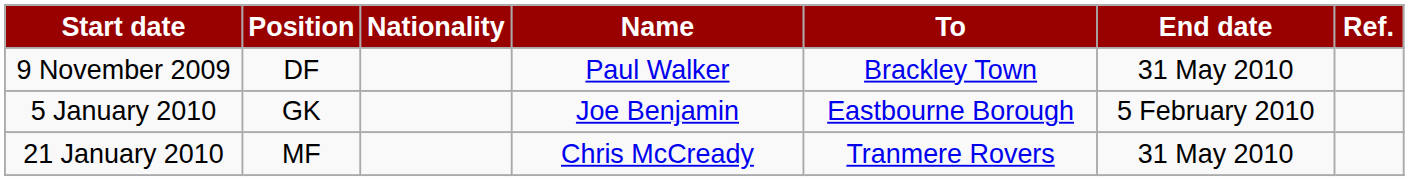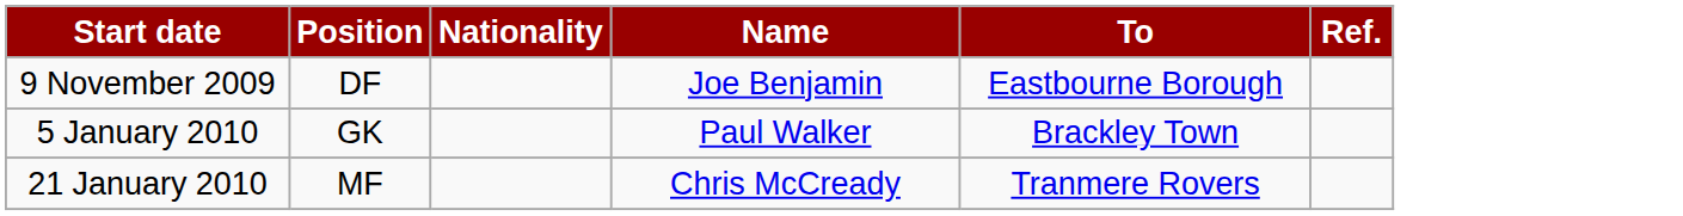- column: End date | 31 May 2010 | 5 February 2010 | 31 May 2010
9 November 2009 | Name: Paul Walker -> Joe Benjamin
9 November 2009 | To: Brackley Town -> Eastbourne Borough
5 January 2010 | Name: Joe Benjamin -> Paul Walker
5 January 2010 | To: Eastbourne Borough -> Brackley Town
